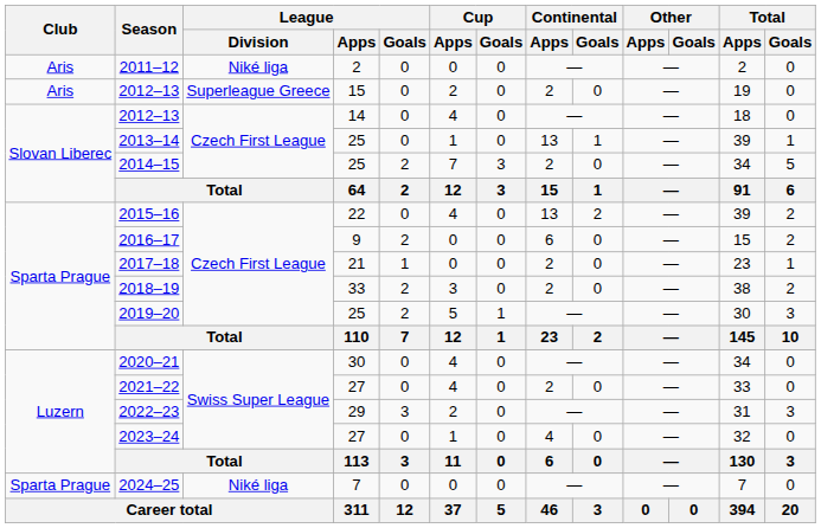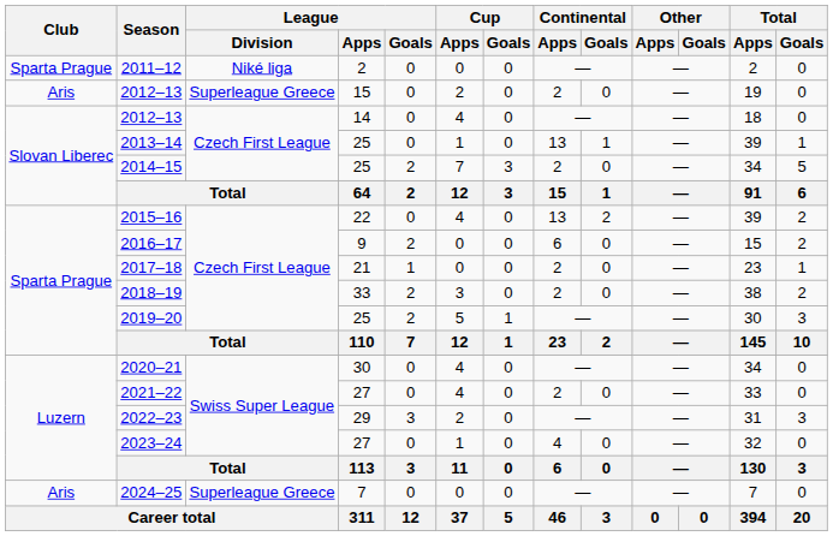2011–12 | Club: Aris -> Sparta Prague
2024–25 | Club: Sparta Prague -> Aris
2024–25 | League / Division: Niké liga -> Superleague Greece
